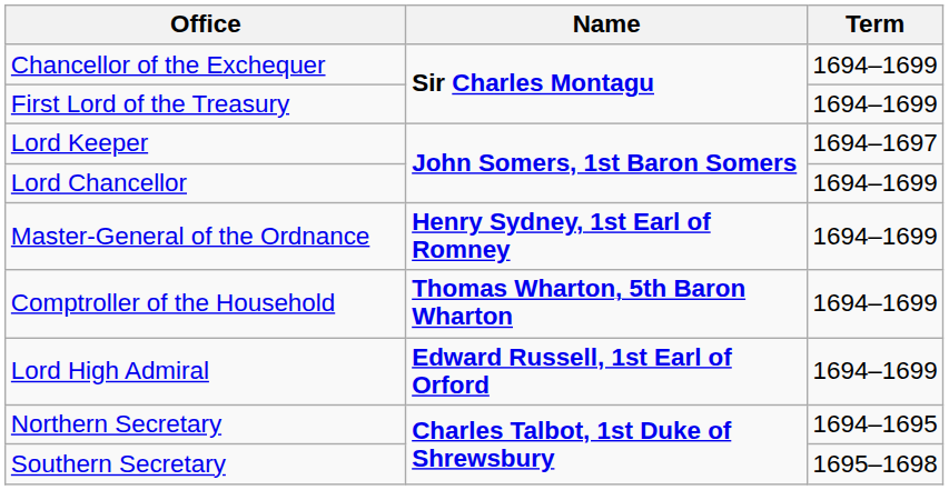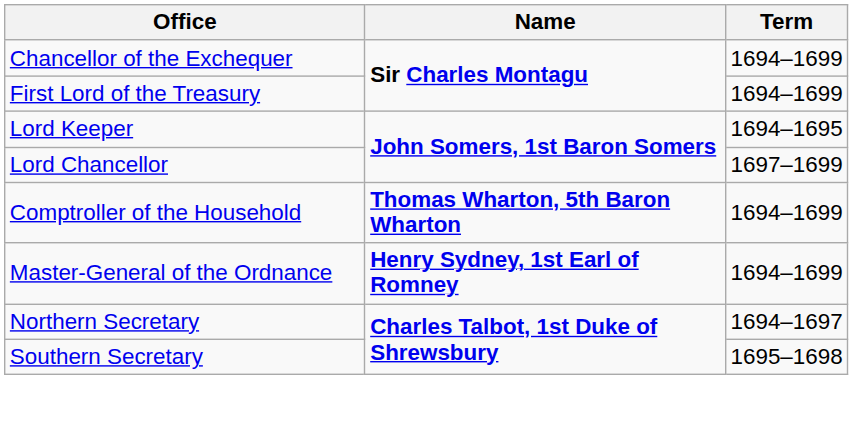Lord Keeper | Term: 1694–1697 -> 1694–1695
Lord Chancellor | Term: 1694–1699 -> 1697–1699
rows swapped: Comptroller of the Household <-> Master-General of the Ordnance
- row: Lord High Admiral | Edward Russell, 1st Earl of Orford | 1694–1699
Northern Secretary | Term: 1694–1695 -> 1694–1697
